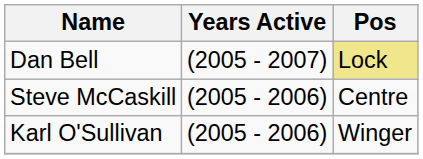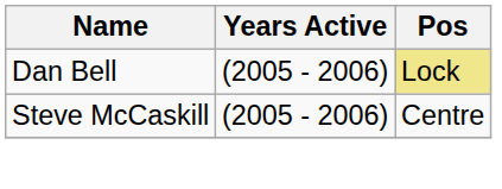Dan Bell | Years Active: (2005 - 2007) -> (2005 - 2006)
- row: Karl O'Sullivan | (2005 - 2006) | Winger
